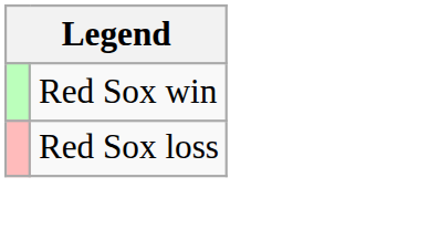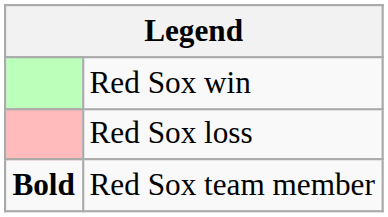+ row: Bold | Red Sox team member
